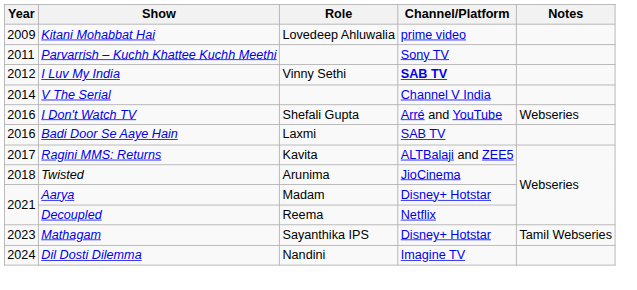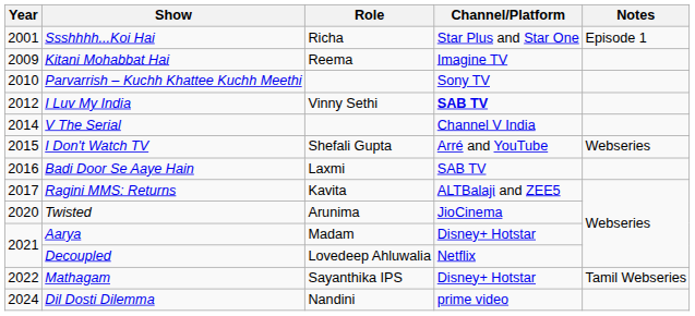+ row: 2001 | Ssshhhh...Koi Hai | Richa | Star Plus and Star One | Episode 1
Kitani Mohabbat Hai | Role: Lovedeep Ahluwalia -> Reema
Kitani Mohabbat Hai | Channel/Platform: prime video -> Imagine TV
Parvarrish – Kuchh Khattee Kuchh Meethi | Year: 2011 -> 2010
I Don't Watch TV | Year: 2016 -> 2015
Twisted | Year: 2018 -> 2020
Decoupled | Role: Reema -> Lovedeep Ahluwalia
Mathagam | Year: 2023 -> 2022
Dil Dosti Dilemma | Channel/Platform: Imagine TV -> prime video
